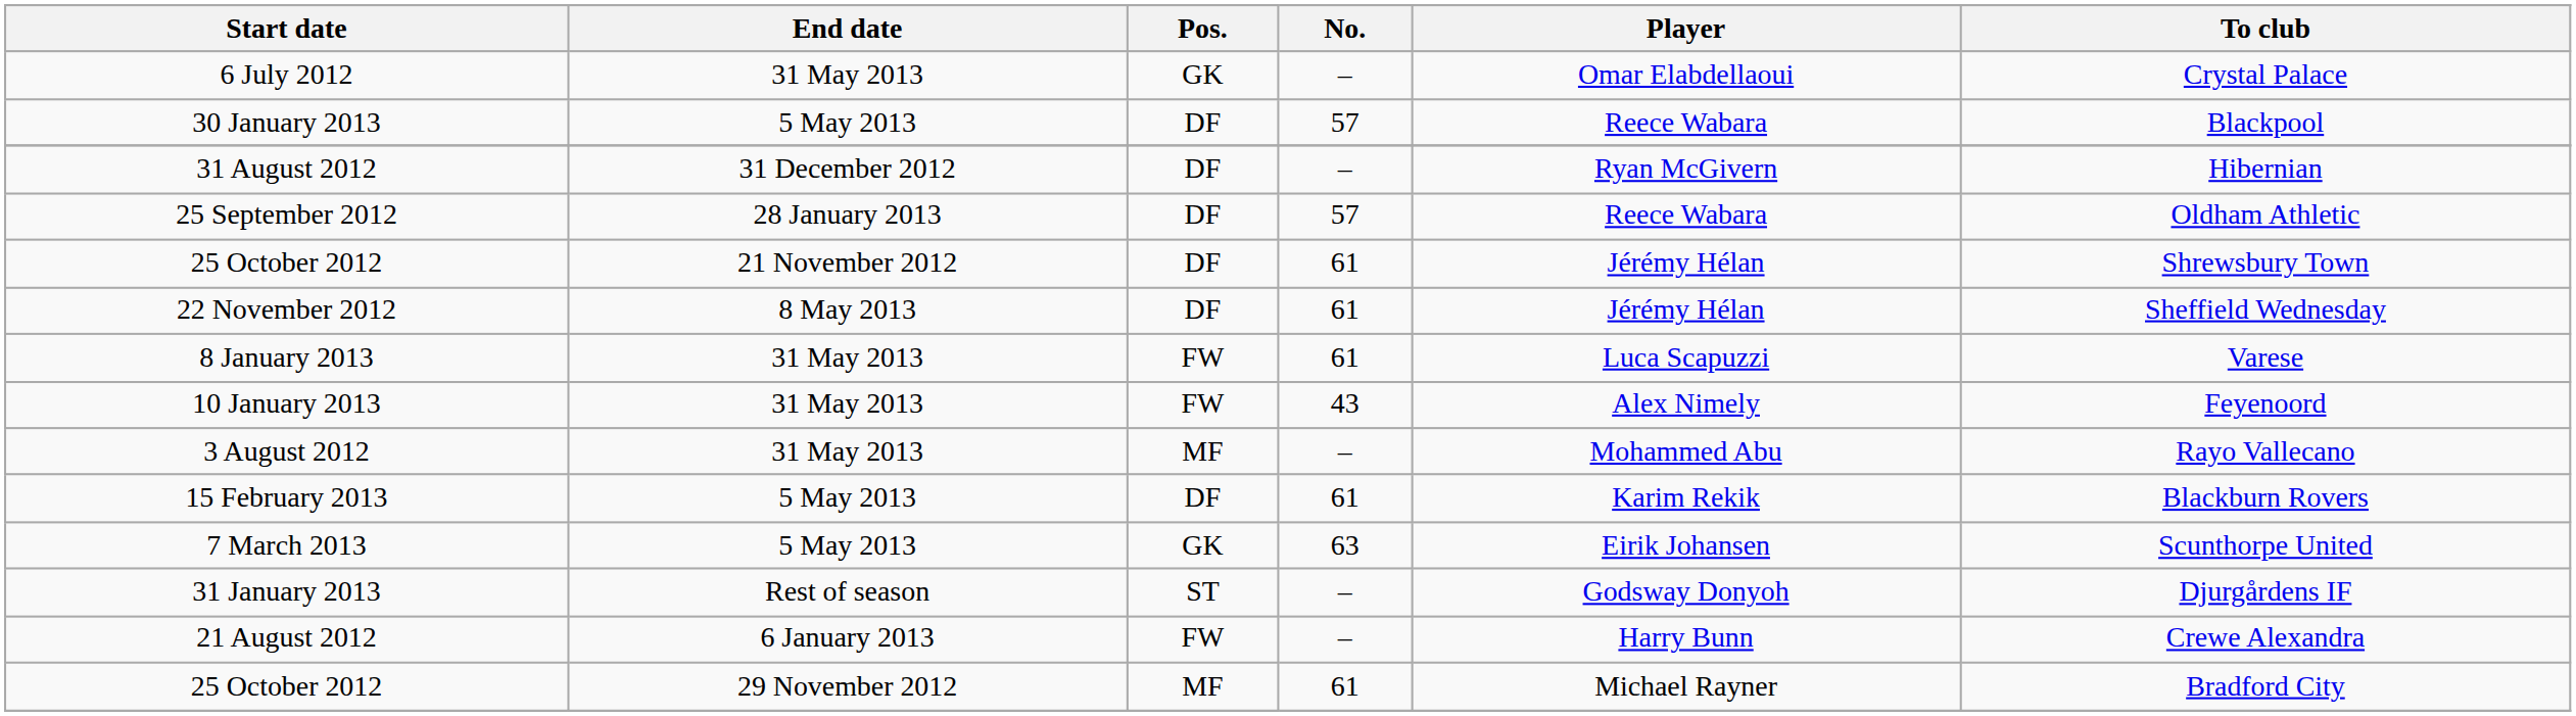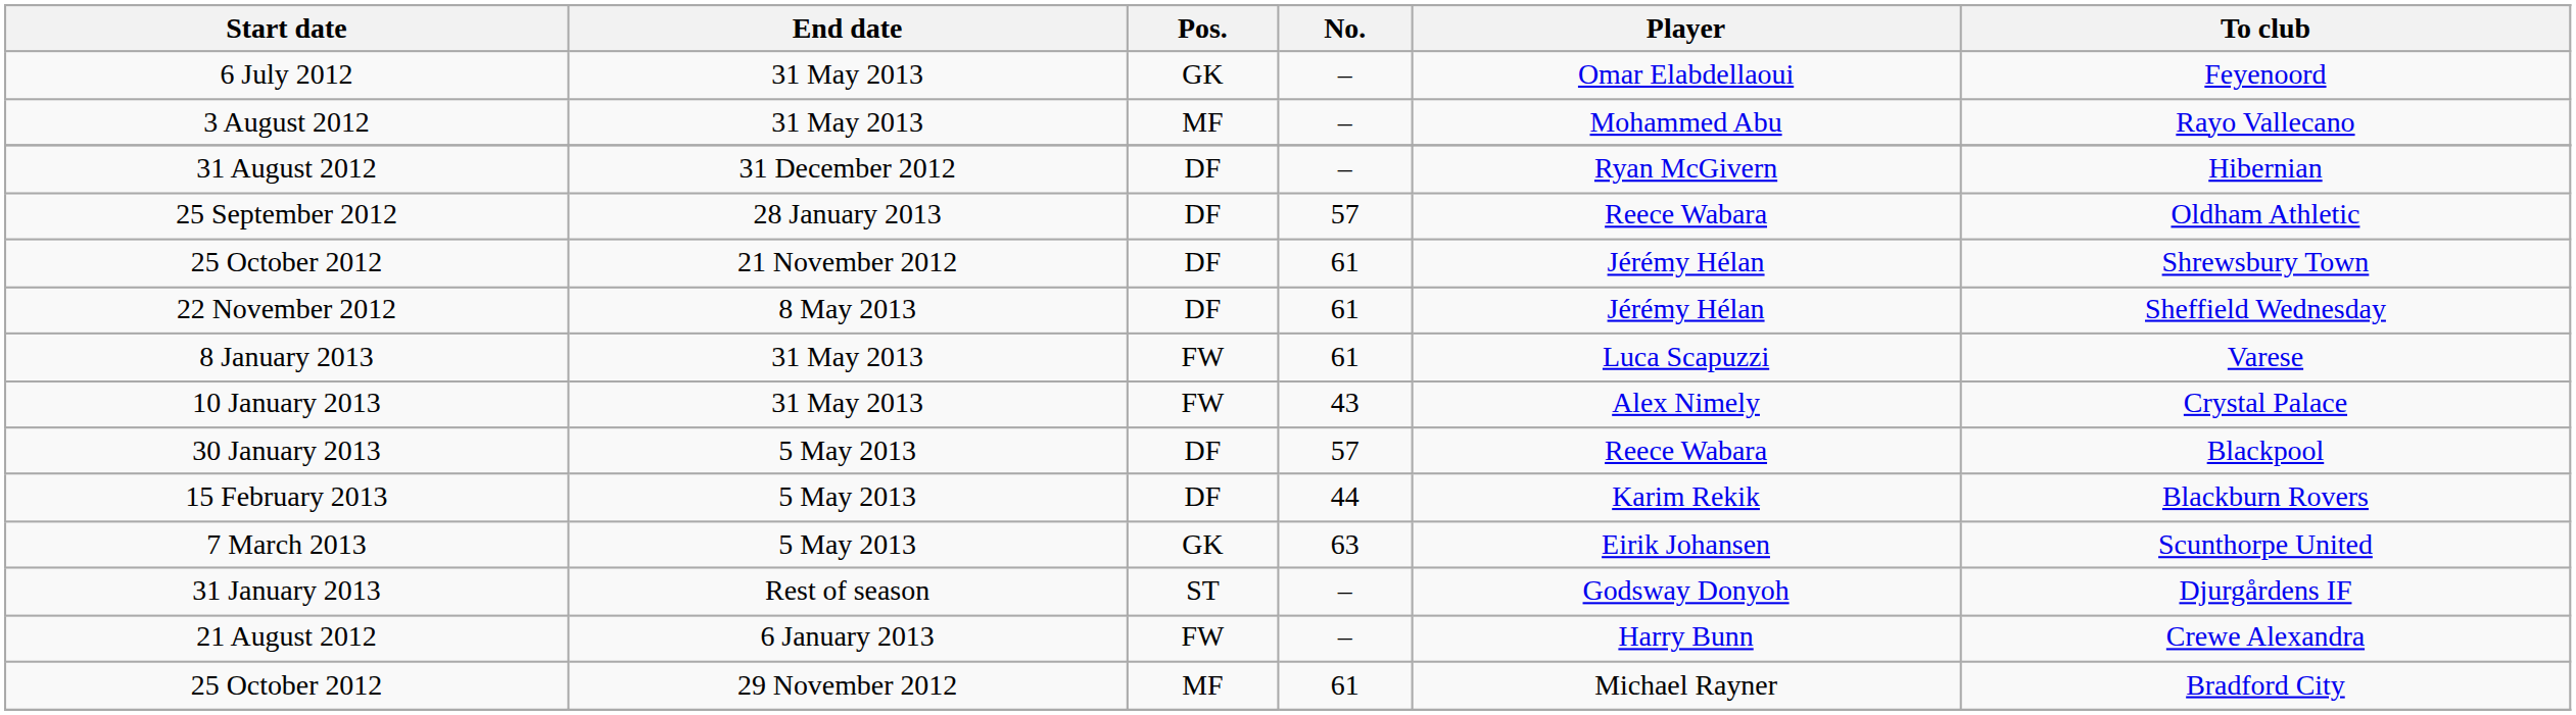6 July 2012 | To club: Crystal Palace -> Feyenoord
rows swapped: 3 August 2012 <-> 30 January 2013
10 January 2013 | To club: Feyenoord -> Crystal Palace
15 February 2013 | No.: 61 -> 44
